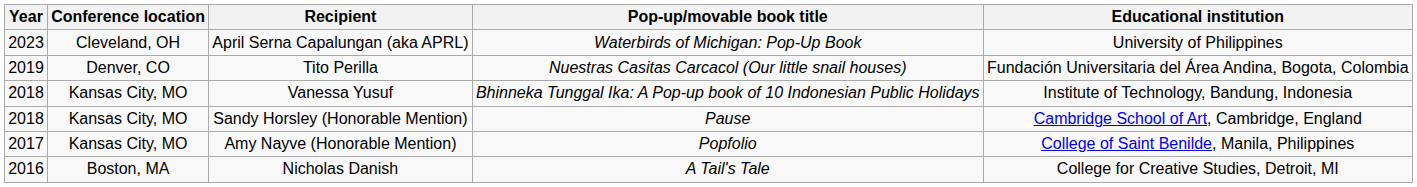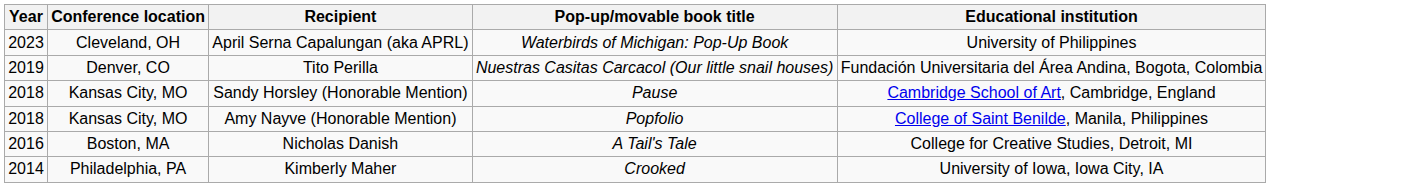- row: 2018 | Kansas City, MO | Vanessa Yusuf | Bhinneka Tunggal Ika: A Pop-up book of 10 Indonesian Public Holidays | Institute of Technology, Bandung, Indonesia
Amy Nayve (Honorable Mention) | Year: 2017 -> 2018
+ row: 2014 | Philadelphia, PA | Kimberly Maher | Crooked | University of Iowa, Iowa City, IA
